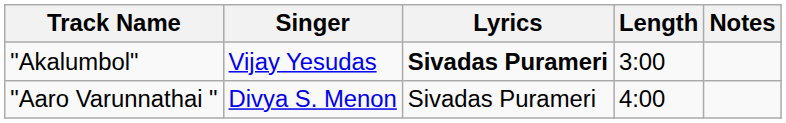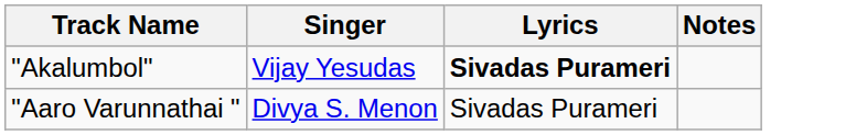- column: Length | 3:00 | 4:00
